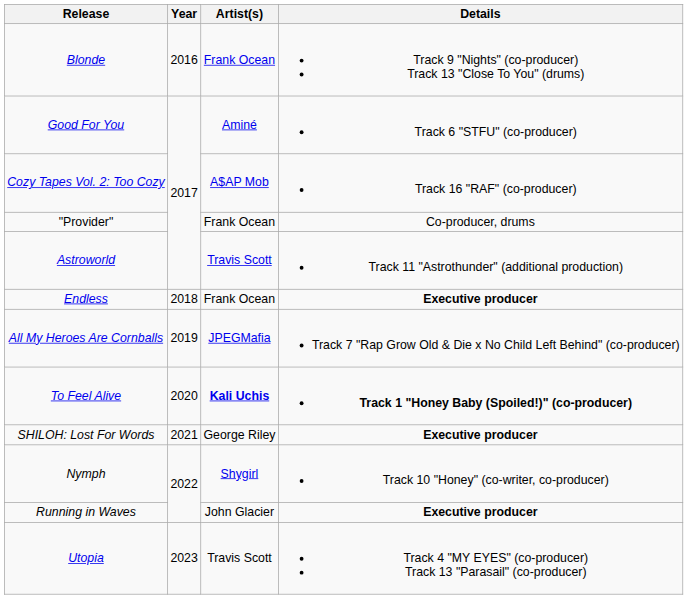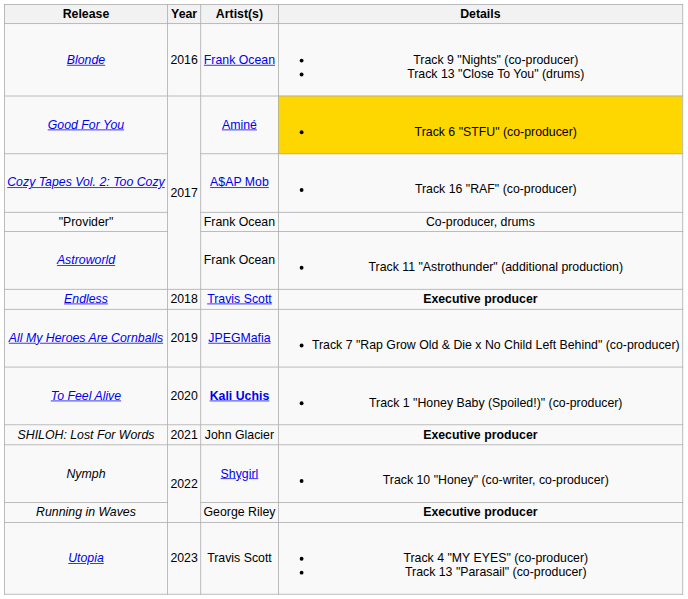Good For You | Details: no background -> gold background
Astroworld | Artist(s): Travis Scott -> Frank Ocean
Endless | Artist(s): Frank Ocean -> Travis Scott
To Feel Alive | Details: bold -> normal
SHILOH: Lost For Words | Artist(s): George Riley -> John Glacier
Running in Waves | Artist(s): John Glacier -> George Riley
